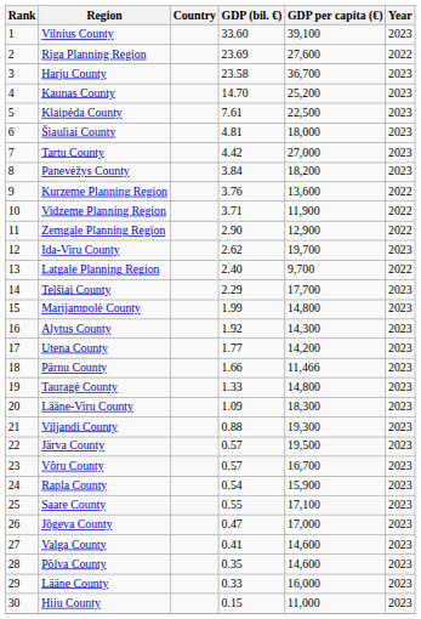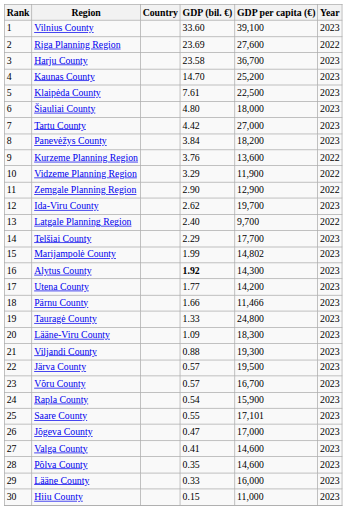Šiauliai County | GDP (bil. €): 4.81 -> 4.80
Vidzeme Planning Region | GDP (bil. €): 3.71 -> 3.29
Marijampolė County | GDP per capita (€): 14,800 -> 14,802
Alytus County | GDP (bil. €): normal -> bold
Tauragė County | GDP per capita (€): 14,800 -> 24,800
Saare County | GDP per capita (€): 17,100 -> 17,101
